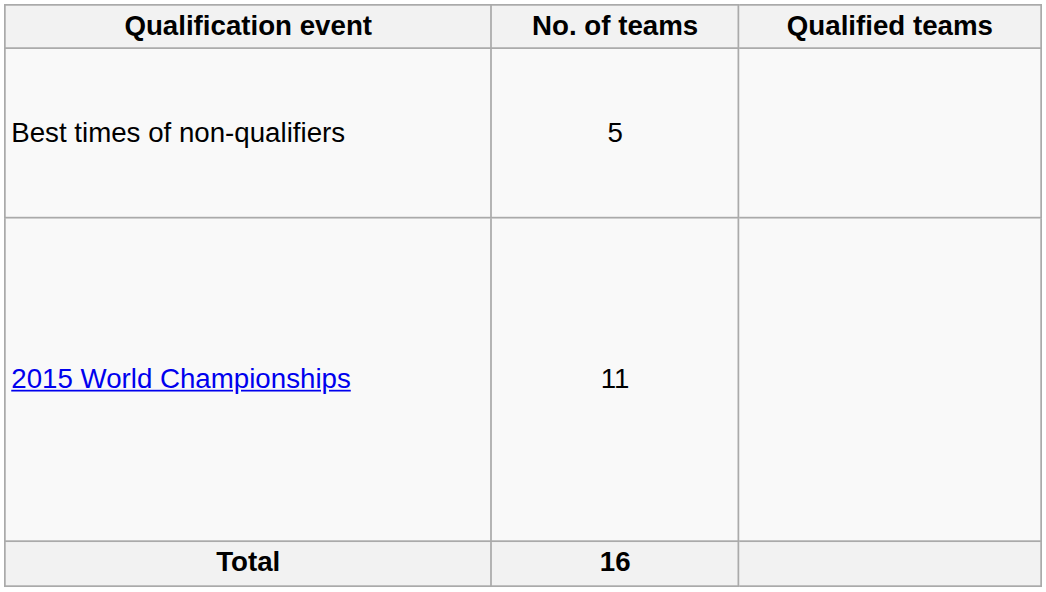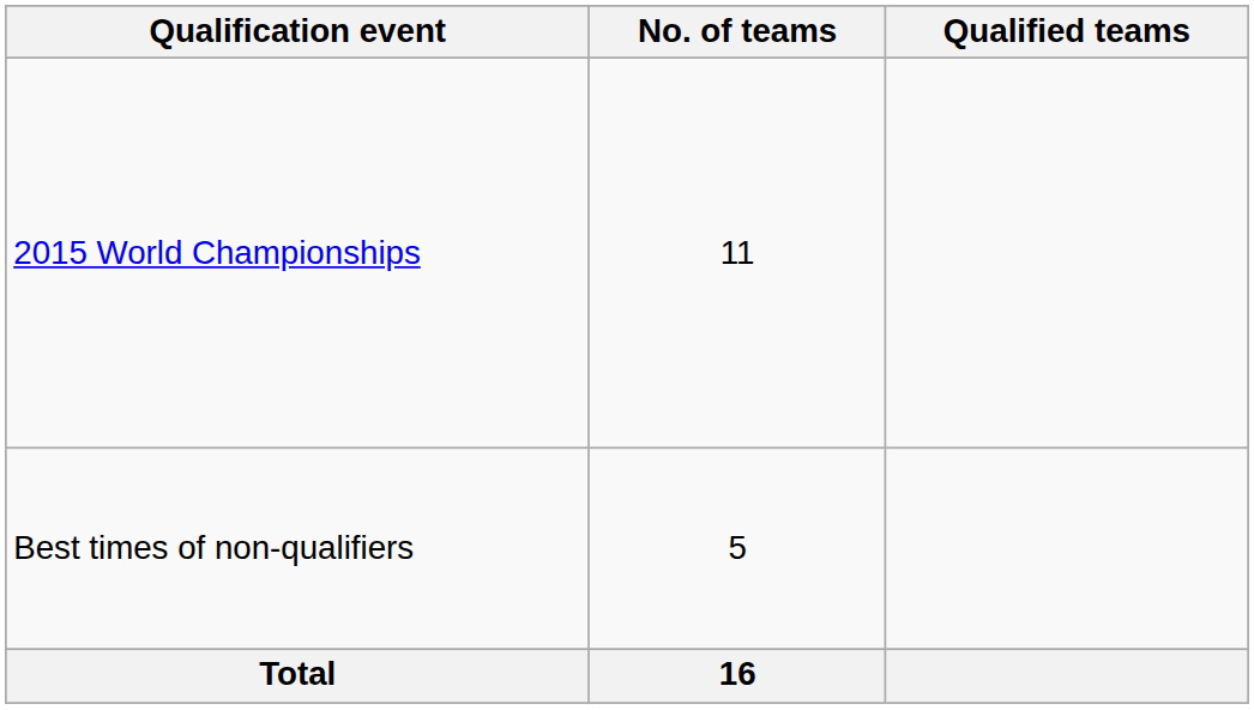rows swapped: 2015 World Championships <-> Best times of non-qualifiers
